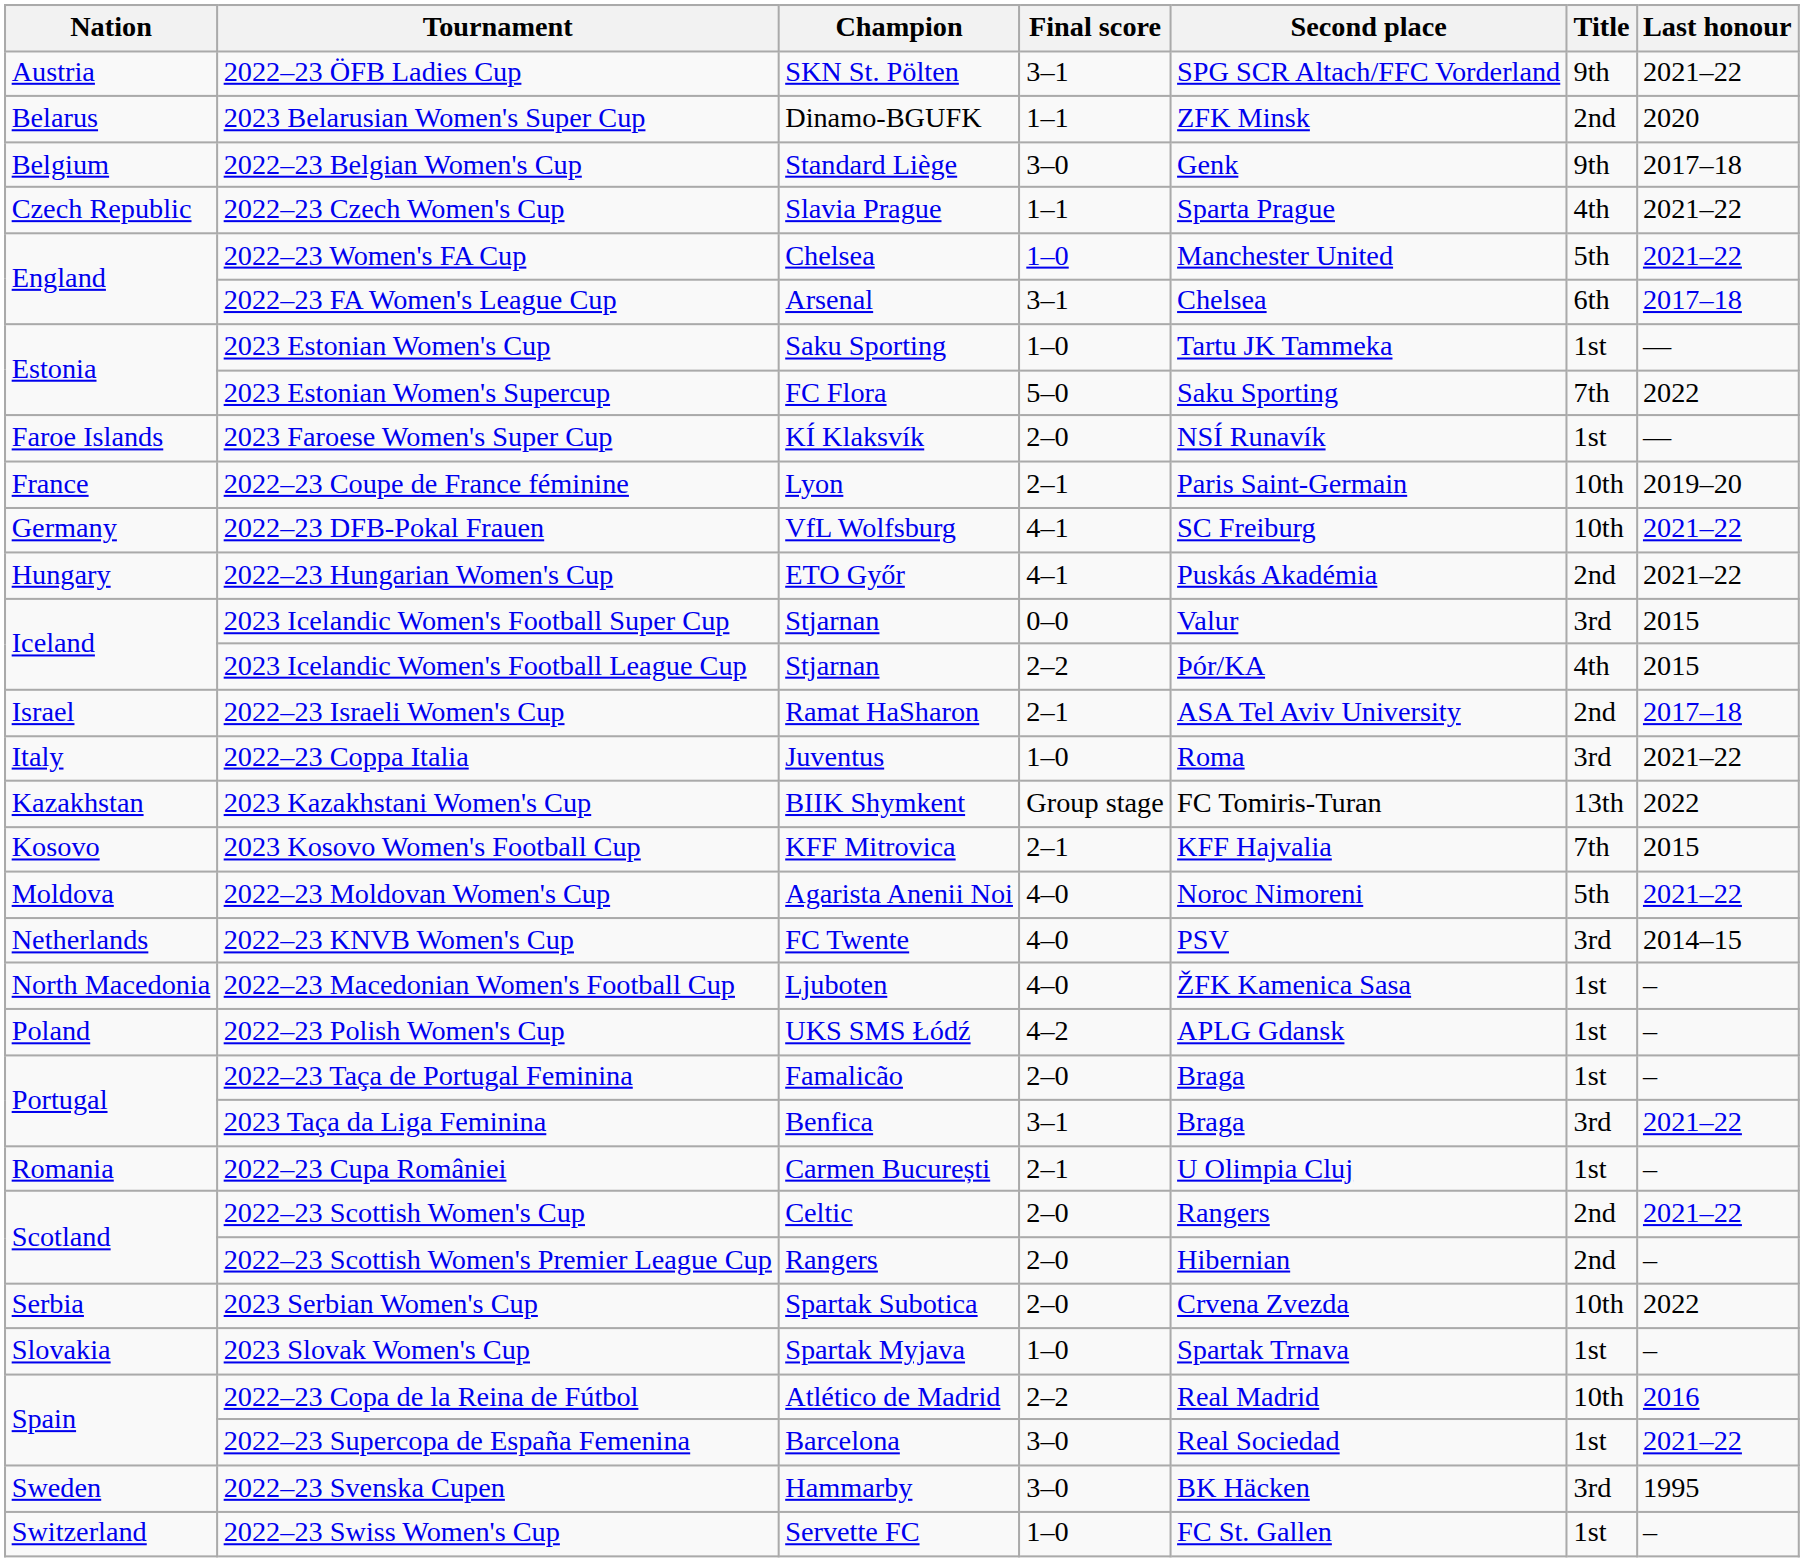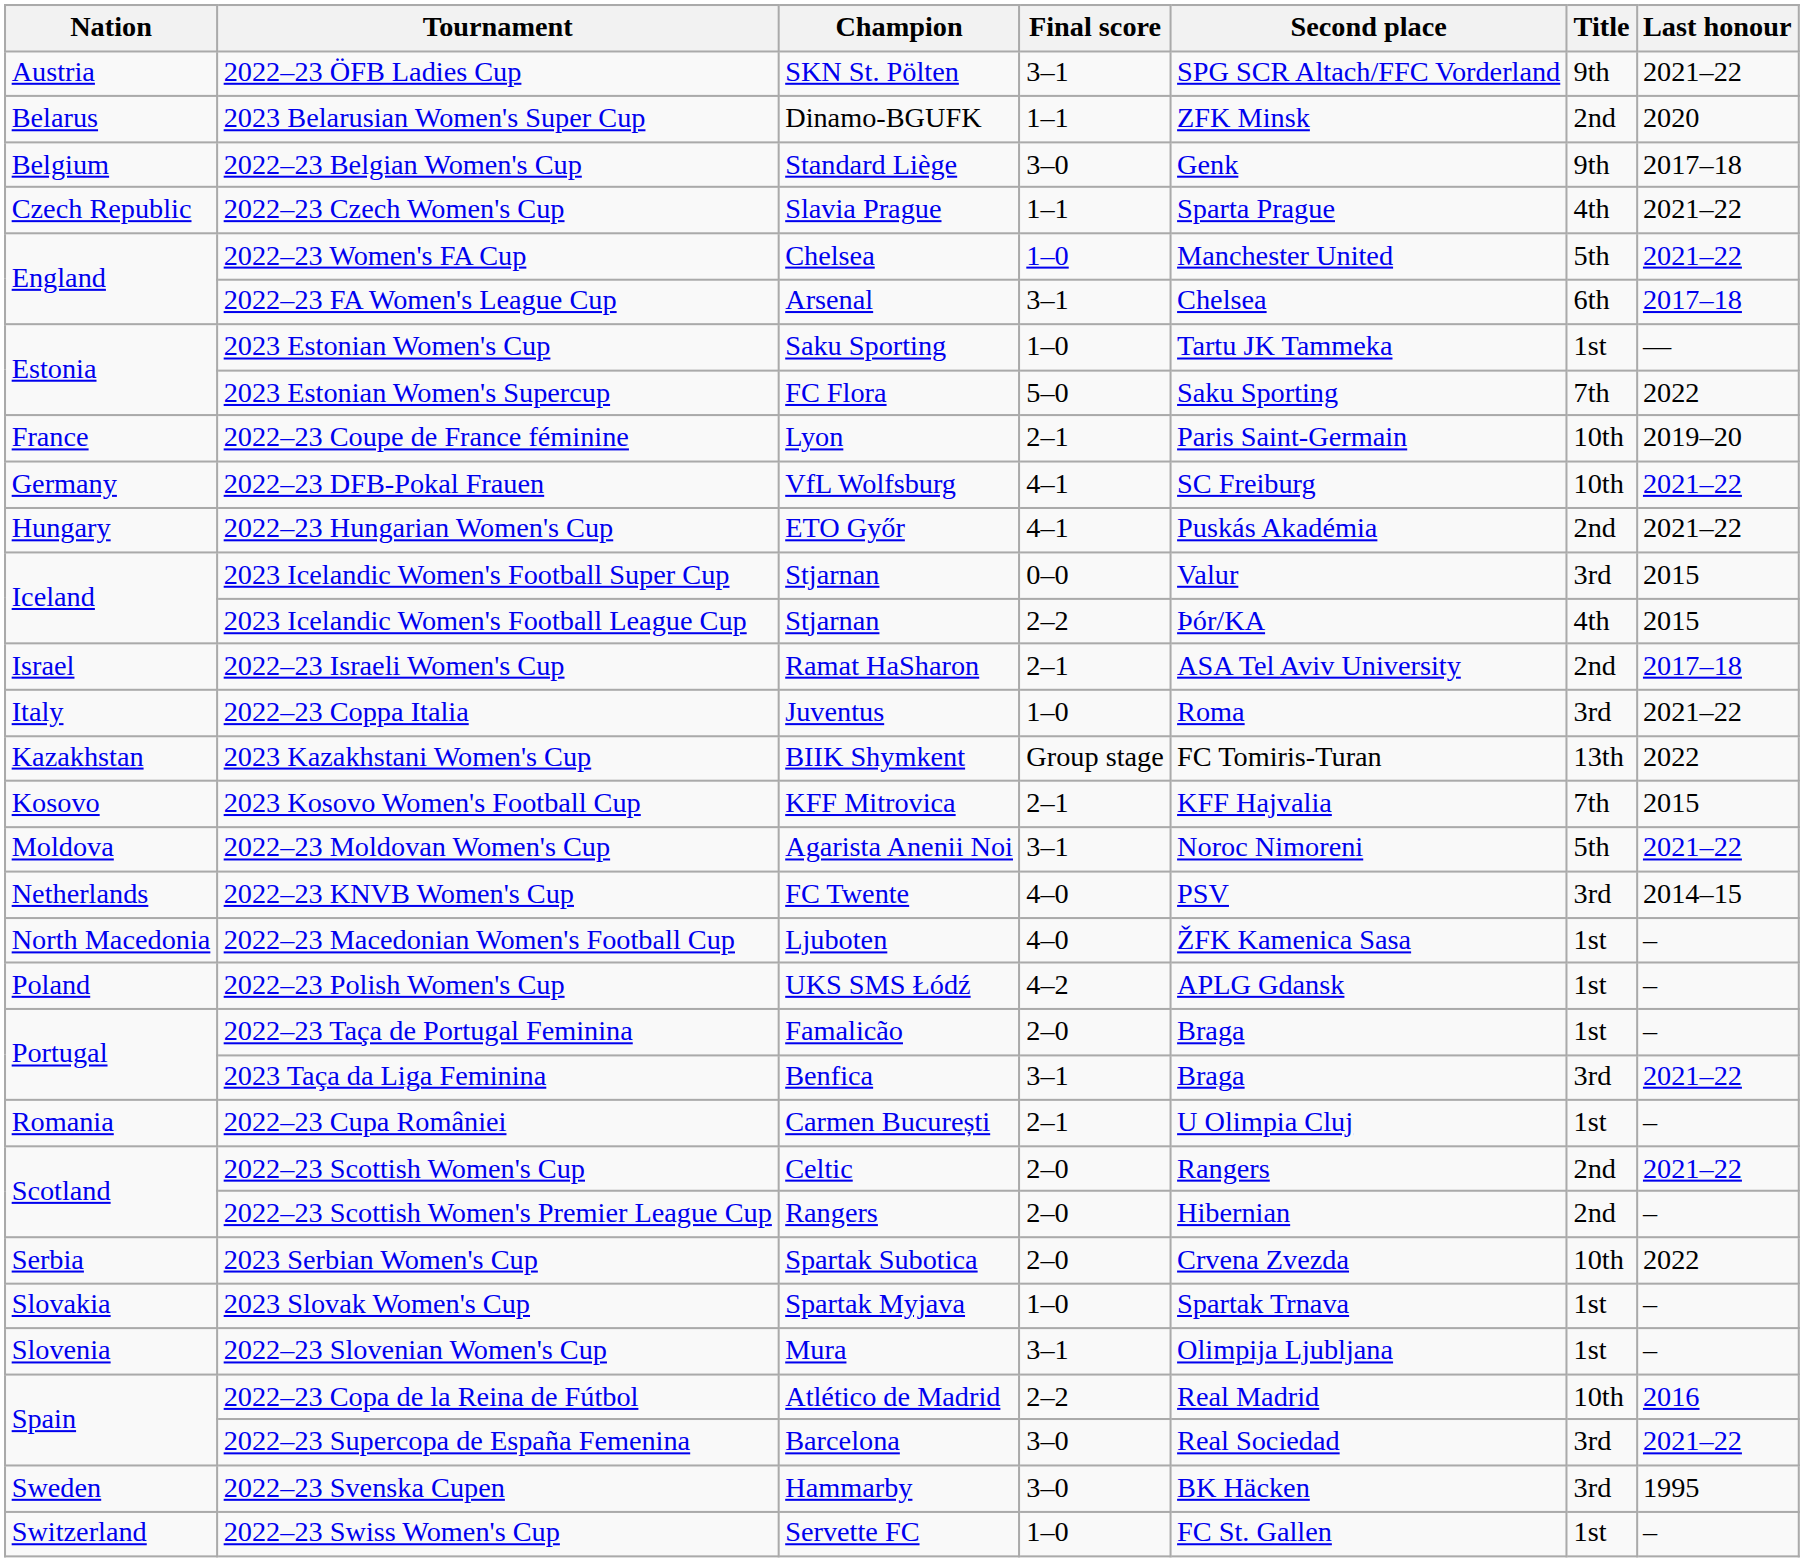- row: Faroe Islands | 2023 Faroese Women's Super Cup | KÍ Klaksvík | 2–0 | NSÍ Runavík | 1st | —
2022–23 Moldovan Women's Cup | Final score: 4–0 -> 3–1
+ row: Slovenia | 2022–23 Slovenian Women's Cup | Mura | 3–1 | Olimpija Ljubljana | 1st | –
2022–23 Supercopa de España Femenina | Title: 1st -> 3rd
